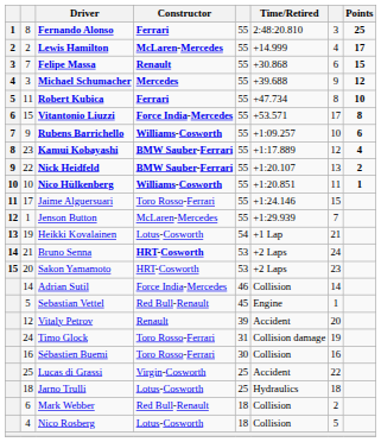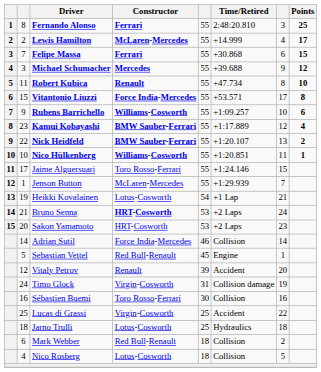Felipe Massa | Constructor: Renault -> Ferrari
Robert Kubica | Constructor: Ferrari -> Renault
Timo Glock | Constructor: Toro Rosso-Ferrari -> Virgin-Cosworth
